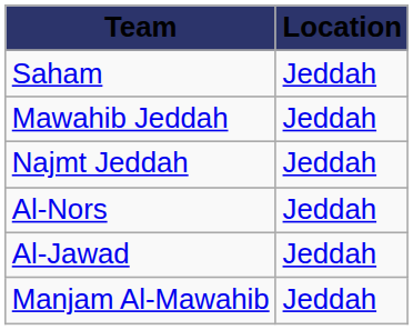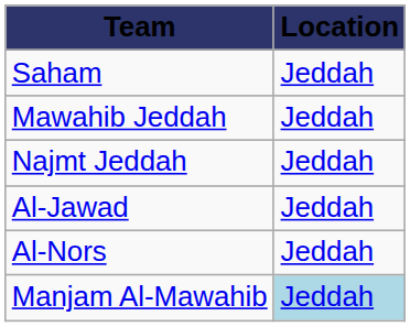rows swapped: Al-Nors <-> Al-Jawad
Manjam Al-Mawahib | Location: no background -> lightblue background
